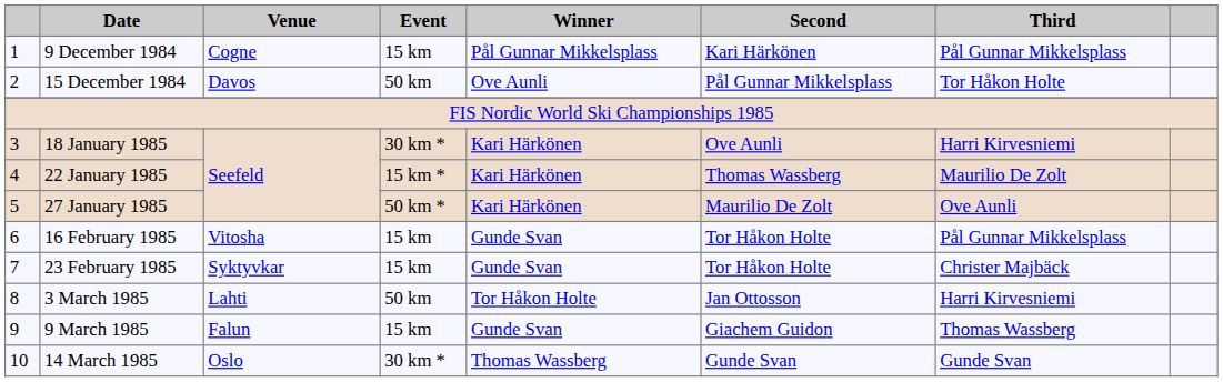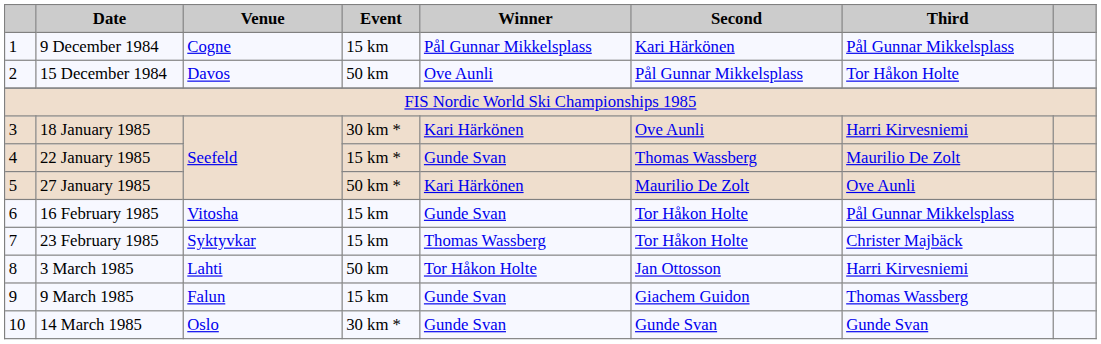22 January 1985 | Winner: Kari Härkönen -> Gunde Svan
23 February 1985 | Winner: Gunde Svan -> Thomas Wassberg
14 March 1985 | Winner: Thomas Wassberg -> Gunde Svan
